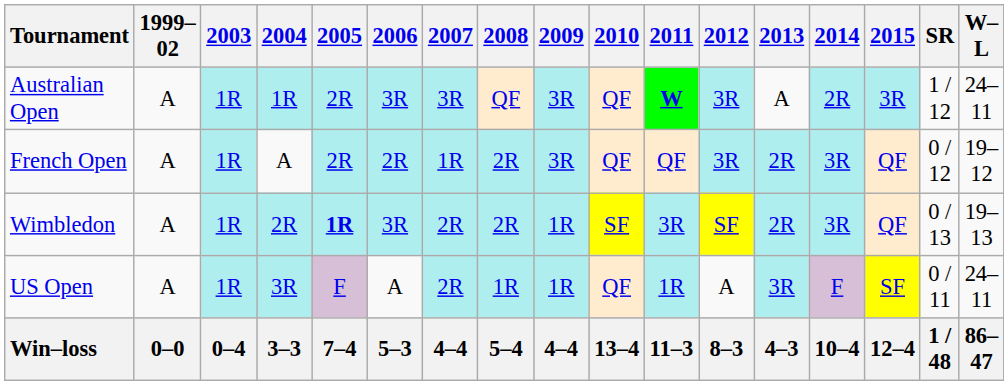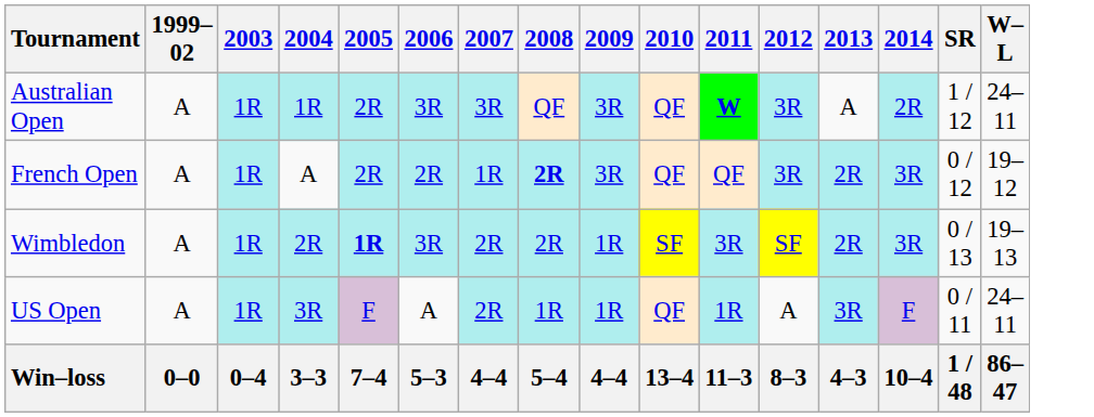- column: 2015 | 3R | QF | QF | SF | 12–4
French Open | 2008: normal -> bold
